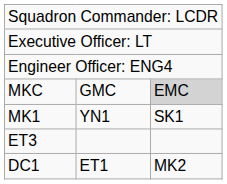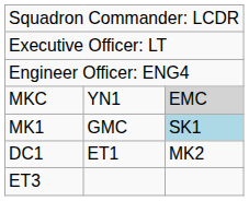MKC | column 2: GMC -> YN1
MK1 | column 2: YN1 -> GMC
MK1 | column 3: no background -> lightblue background
rows swapped: DC1 <-> ET3
